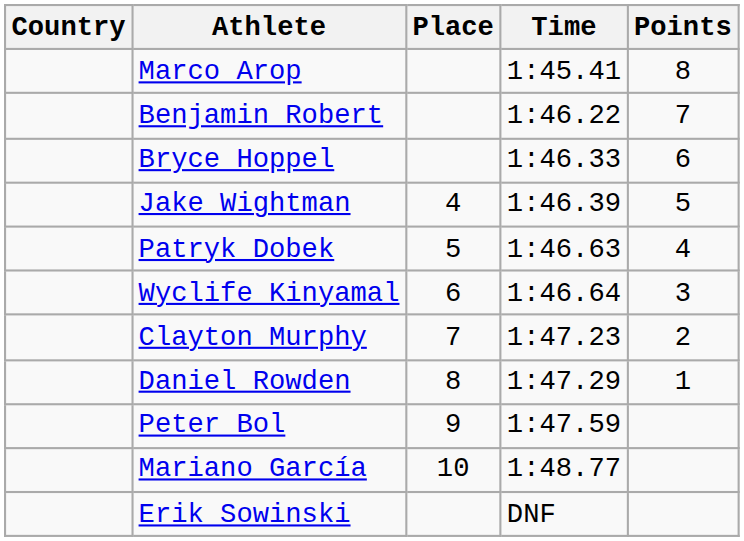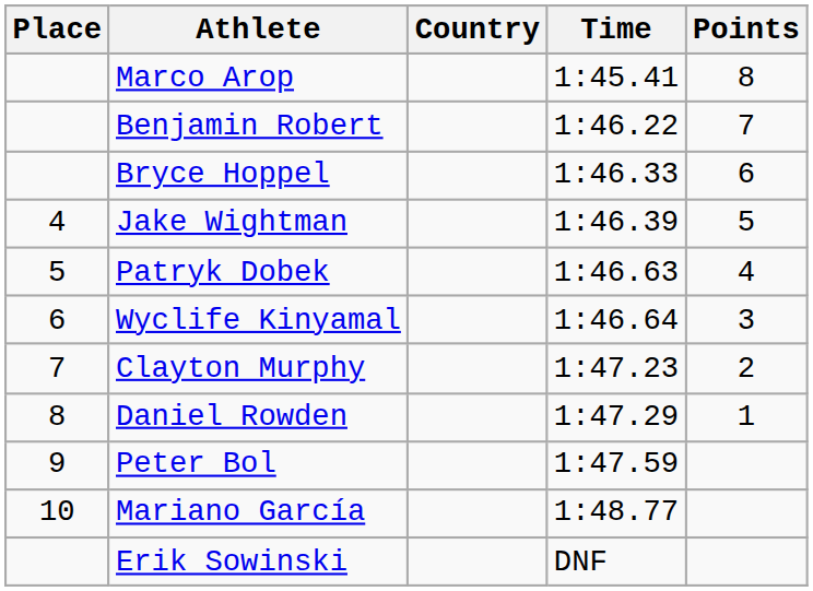columns swapped: Place <-> Country
